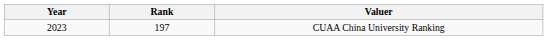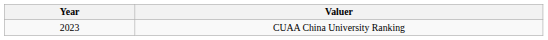- column: Rank | 197
